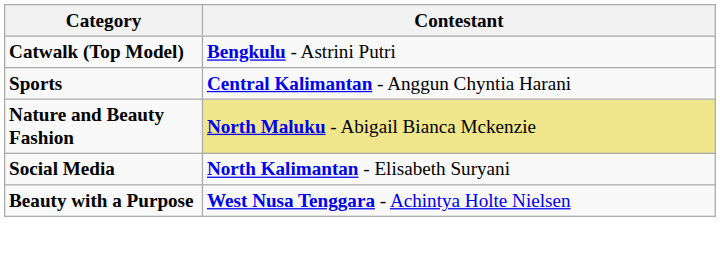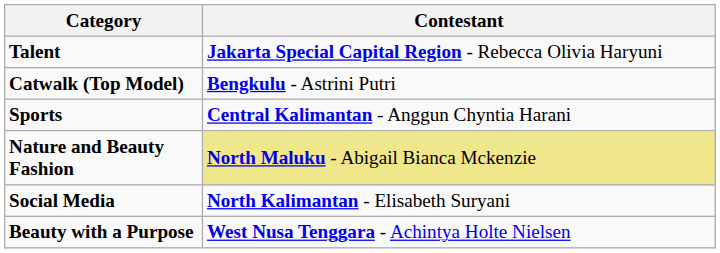+ row: Talent | Jakarta Special Capital Region - Rebecca Olivia Haryuni
